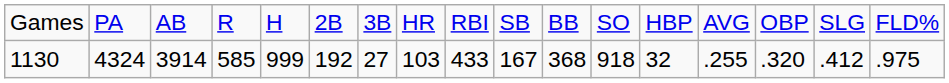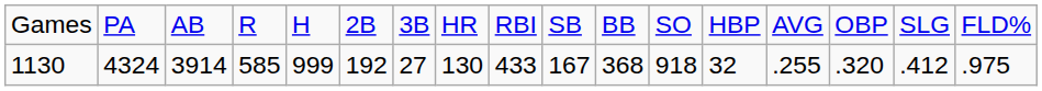1130 | column 8: 103 -> 130
